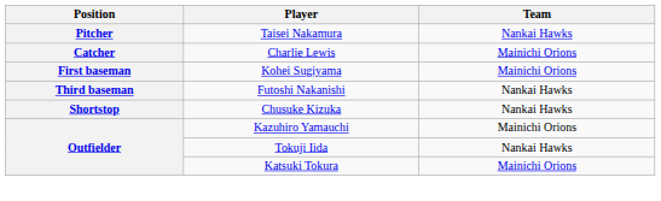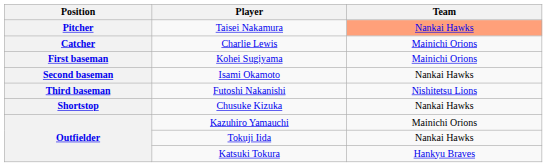Taisei Nakamura | Team: no background -> lightsalmon background
+ row: Second baseman | Isami Okamoto | Nankai Hawks
Futoshi Nakanishi | Team: Nankai Hawks -> Nishitetsu Lions
Katsuki Tokura | Team: Mainichi Orions -> Hankyu Braves
